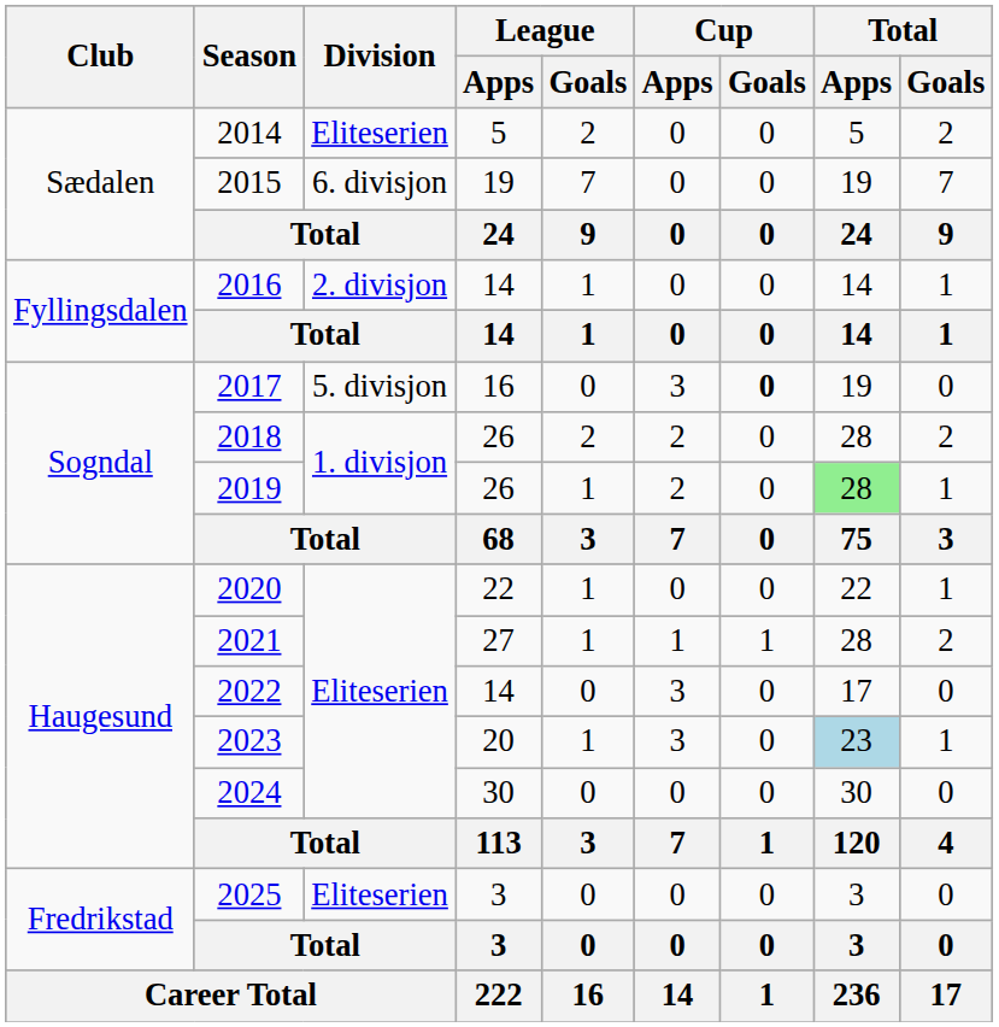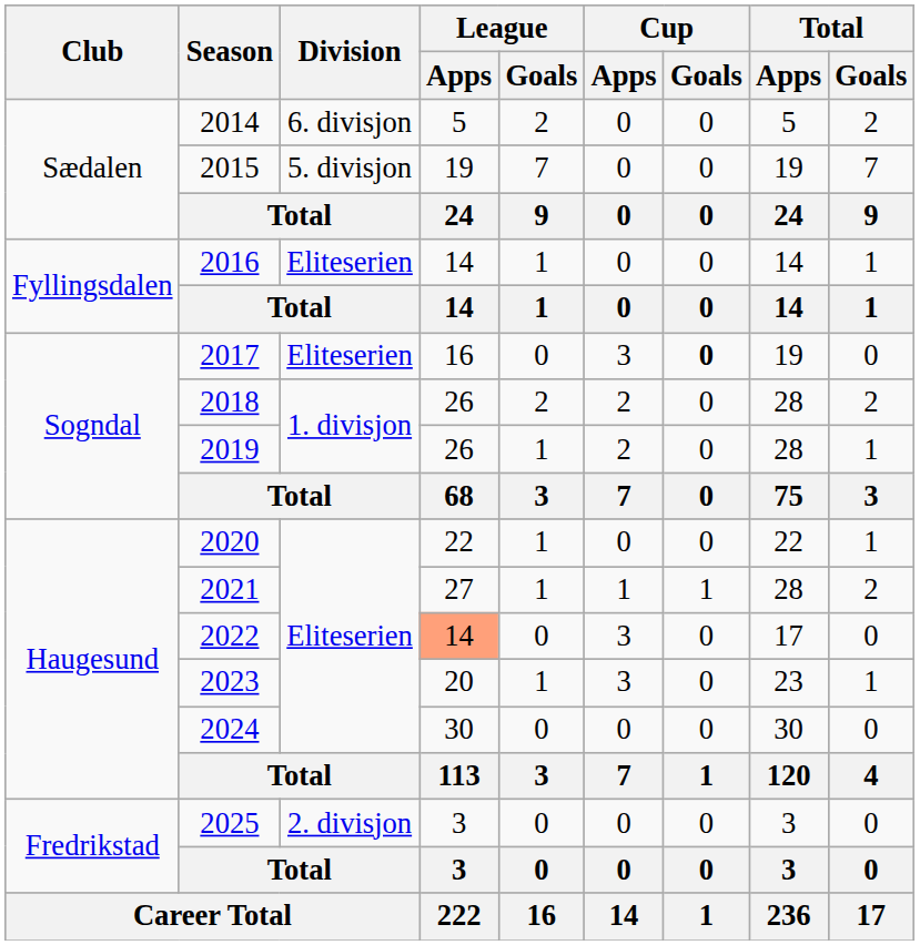2014 | Division: Eliteserien -> 6. divisjon
2015 | Division: 6. divisjon -> 5. divisjon
2016 | Division: 2. divisjon -> Eliteserien
2017 | Division: 5. divisjon -> Eliteserien
2019 | Total / Apps: lightgreen background -> no background
2022 | League / Apps: no background -> lightsalmon background
2023 | Total / Apps: lightblue background -> no background
2025 | Division: Eliteserien -> 2. divisjon
